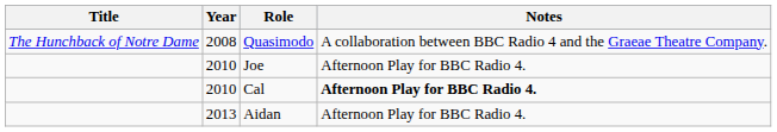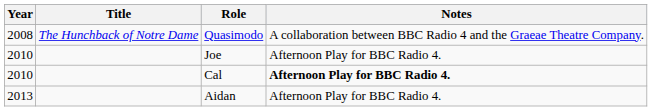columns swapped: Year <-> Title
